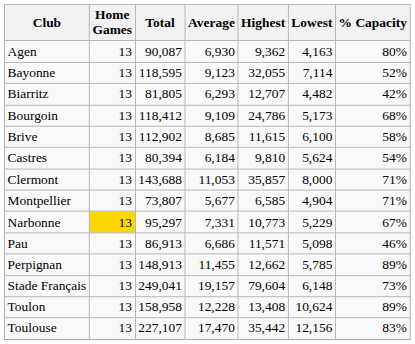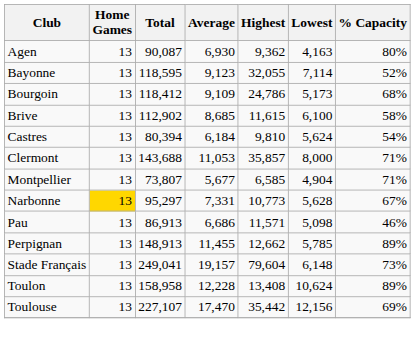- row: Biarritz | 13 | 81,805 | 6,293 | 12,707 | 4,482 | 42%
Narbonne | Lowest: 5,229 -> 5,628
Toulouse | % Capacity: 83% -> 69%
